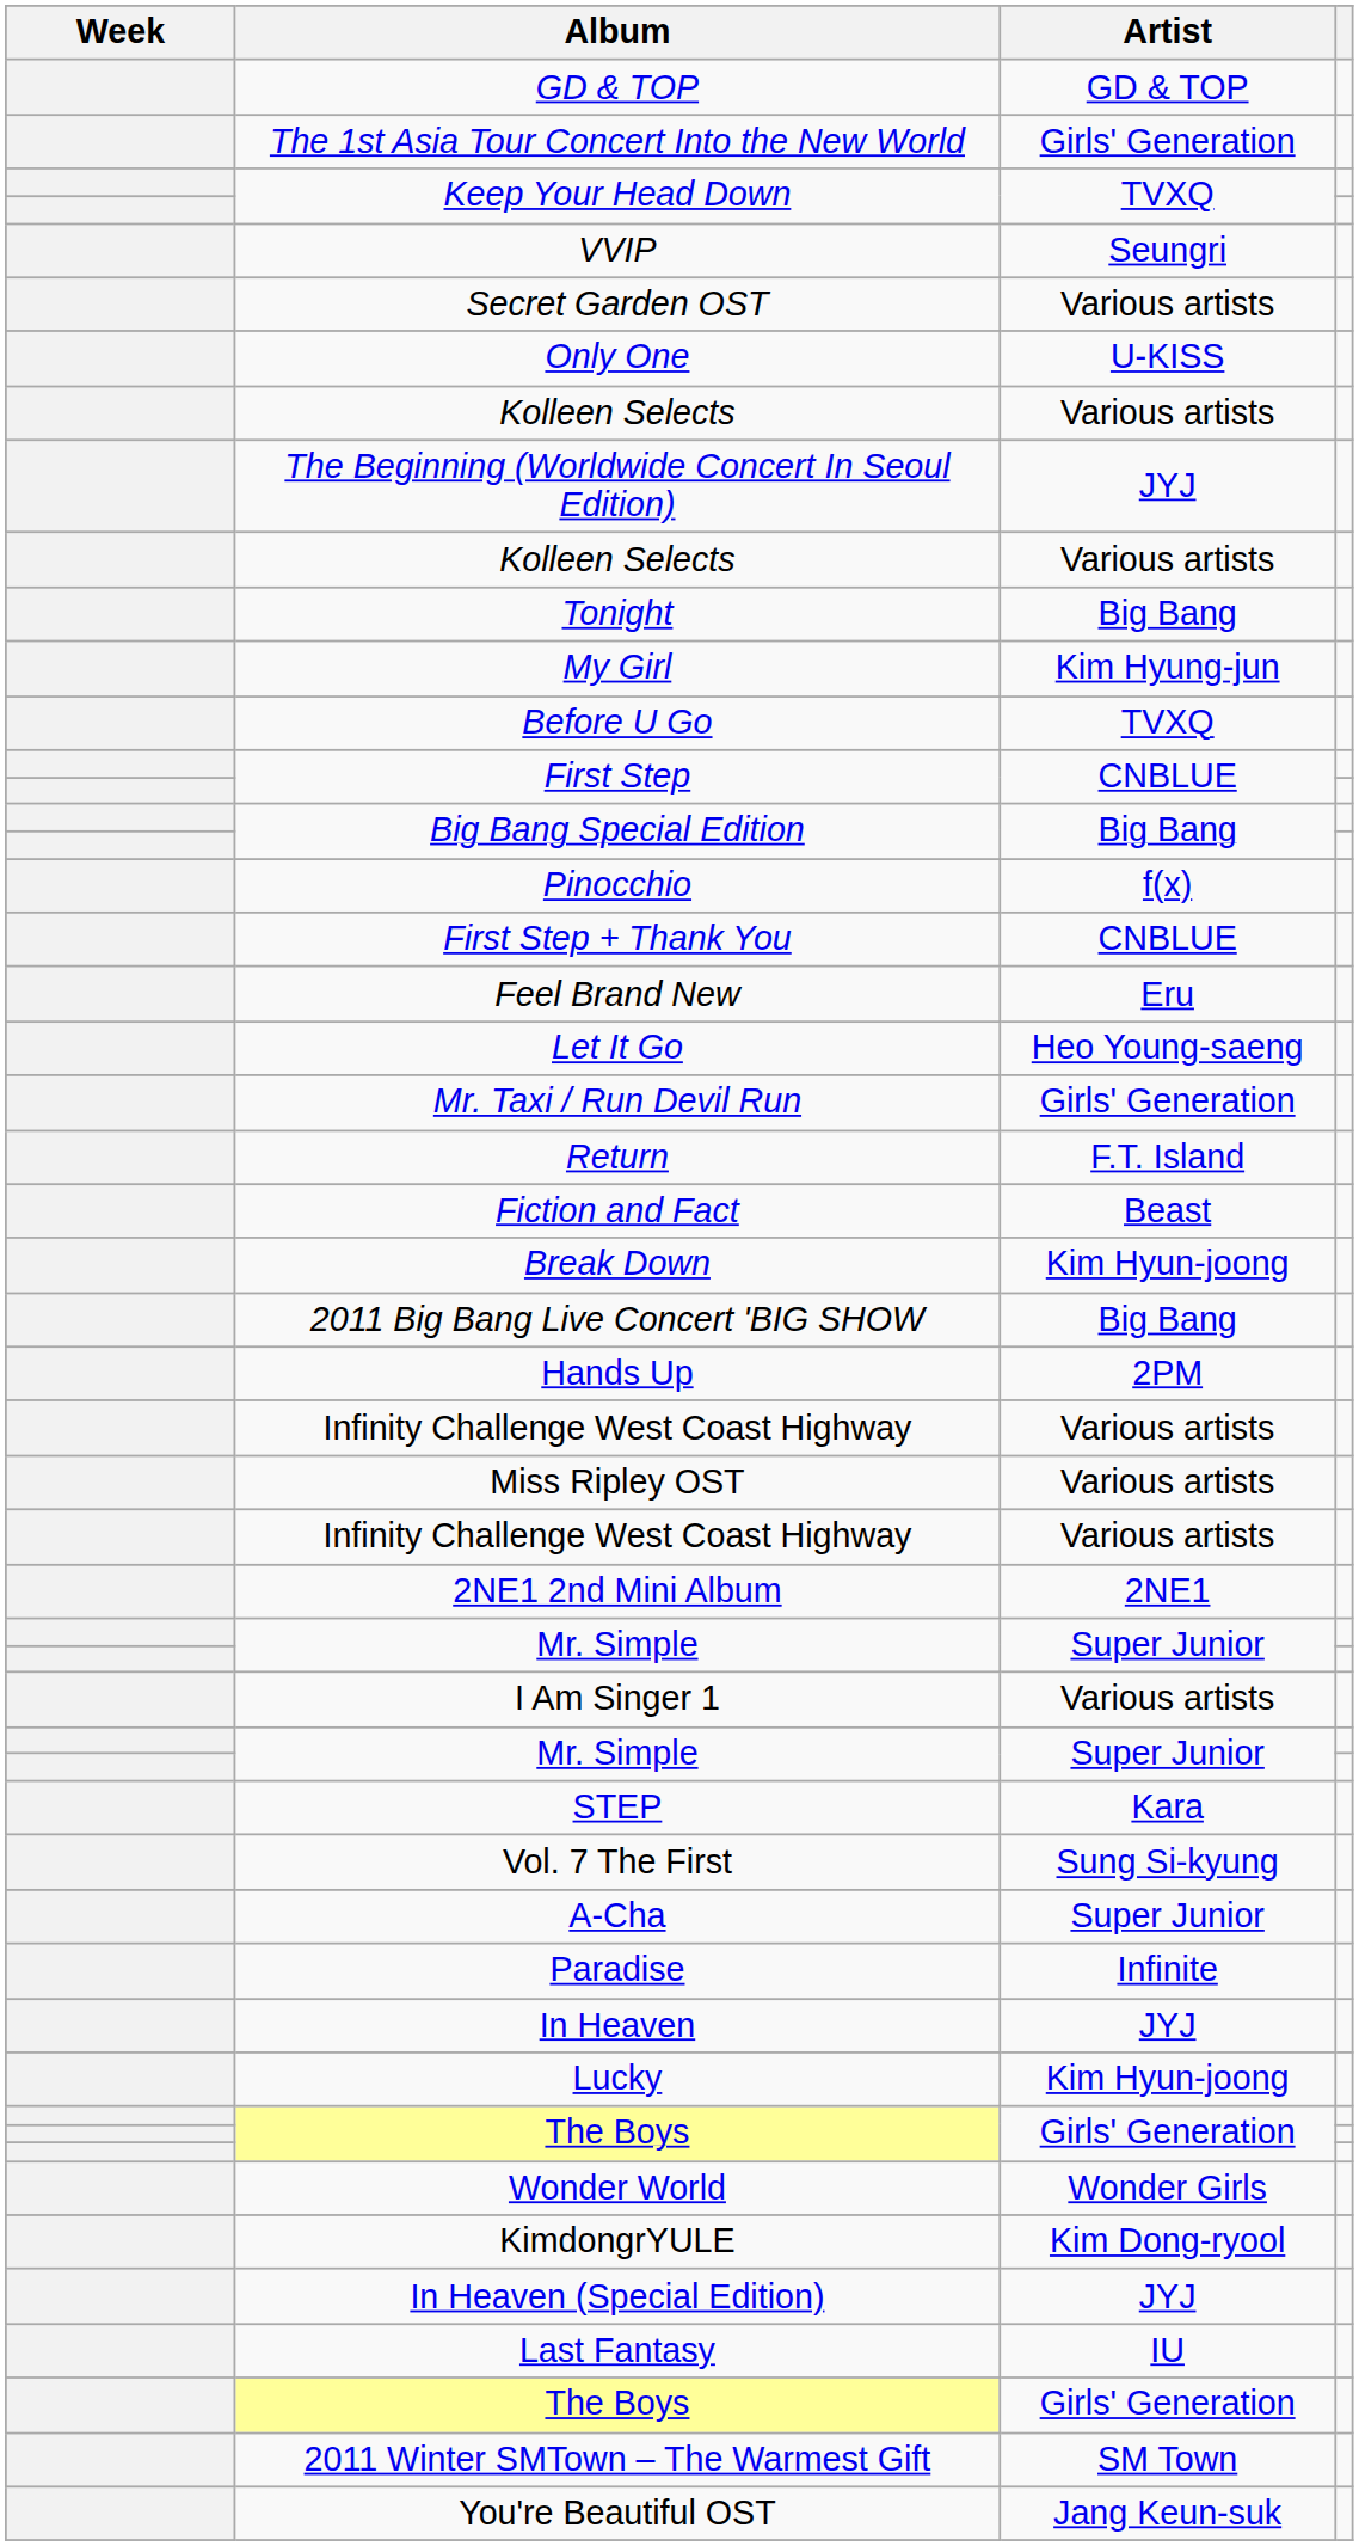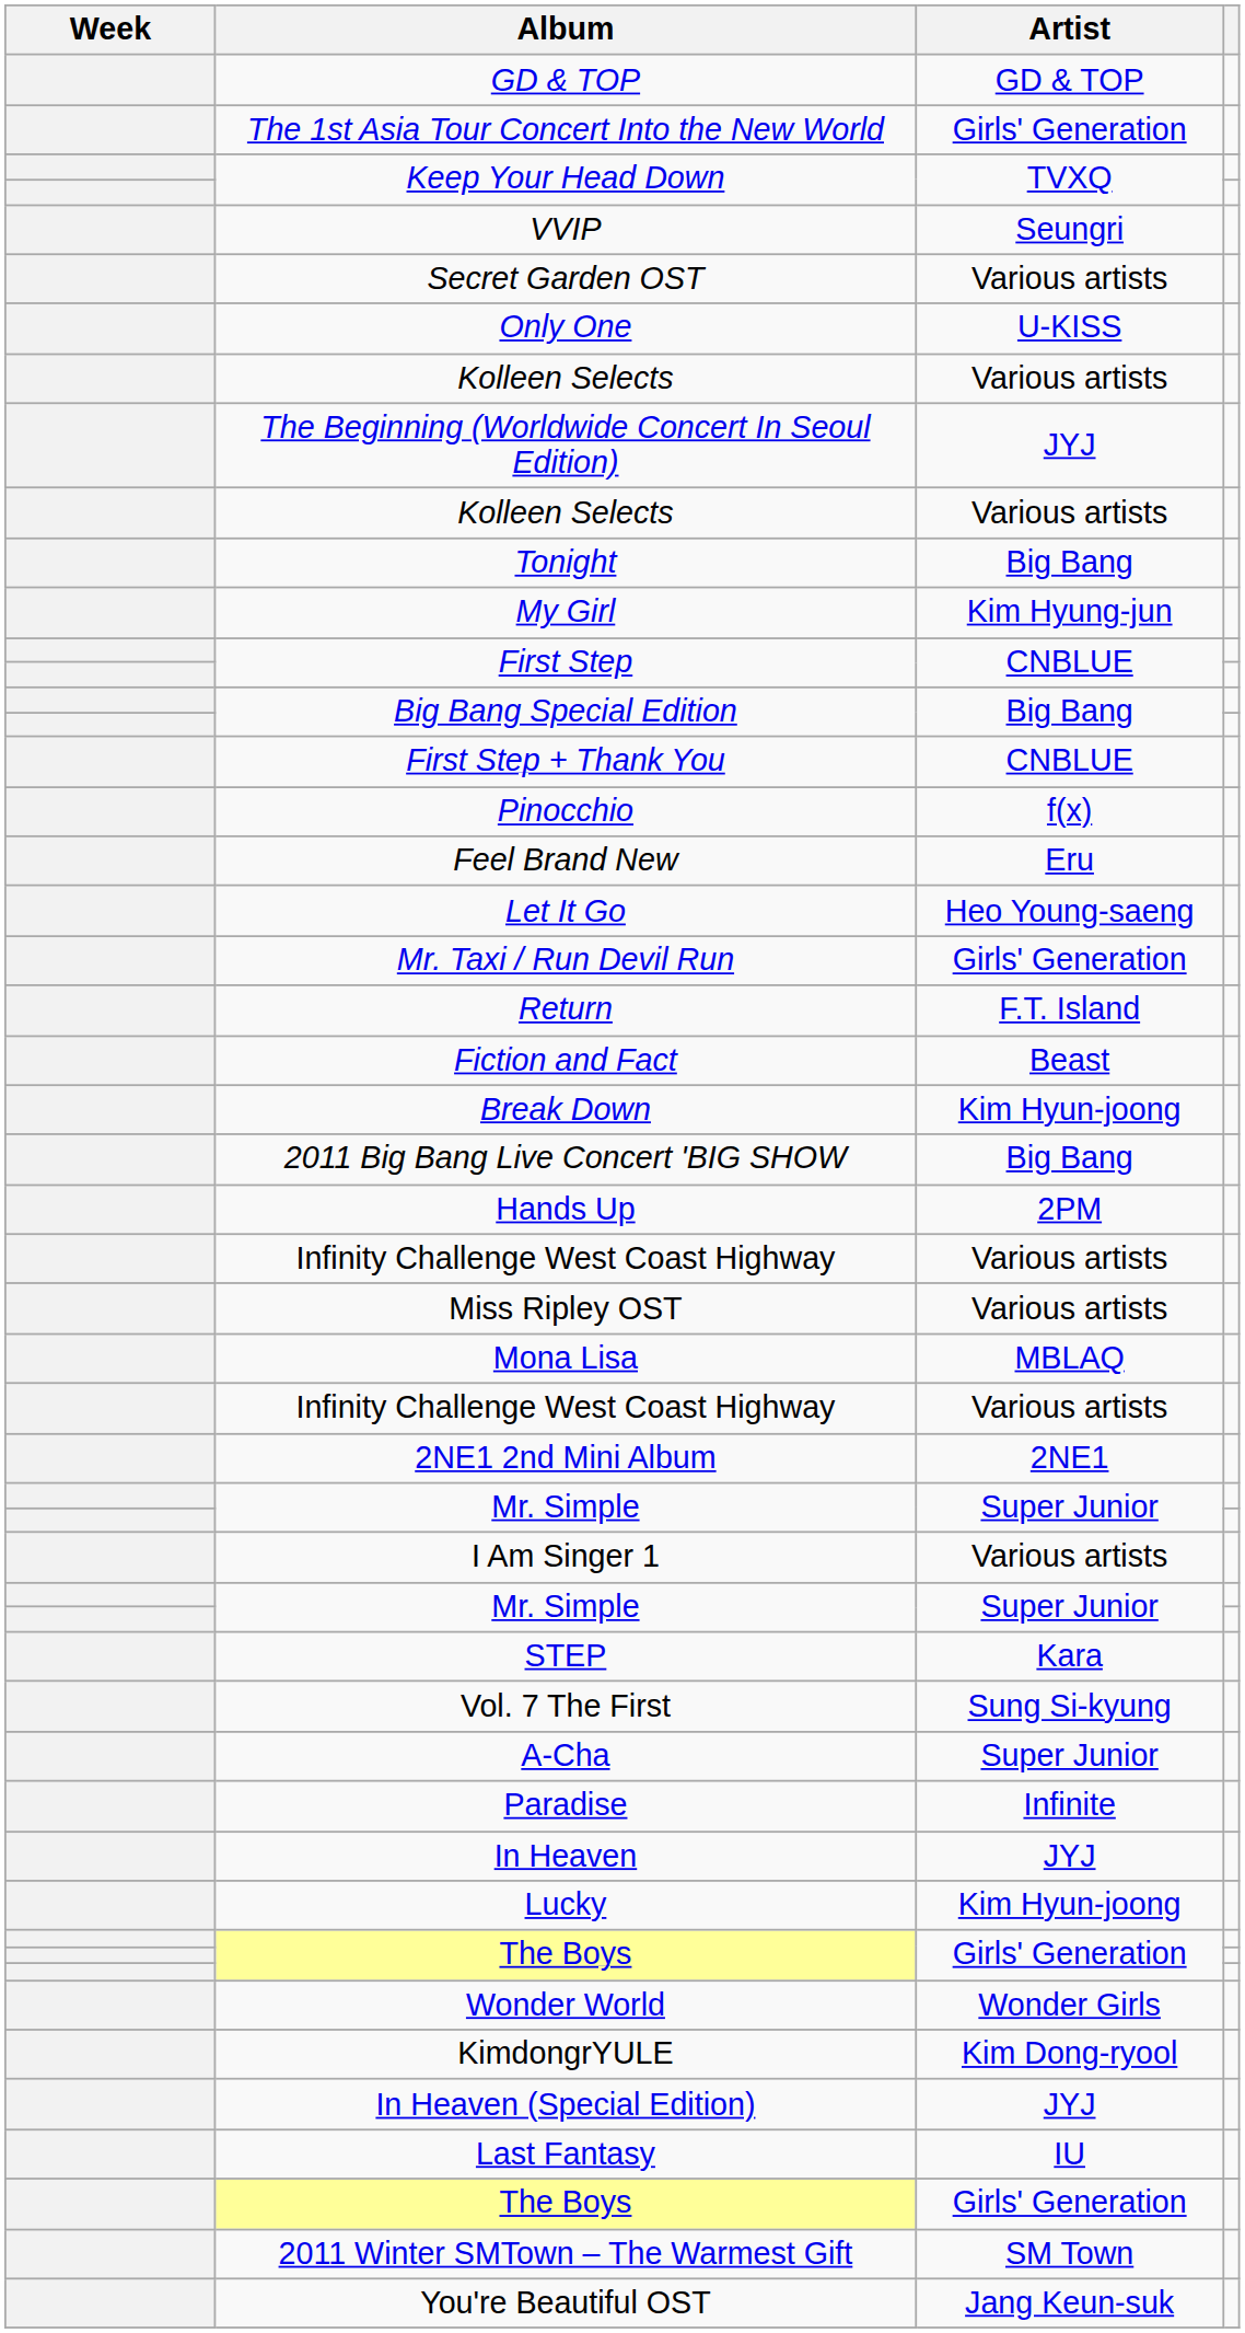- row: Before U Go | TVXQ
rows swapped: Pinocchio <-> First Step + Thank You
+ row: Mona Lisa | MBLAQ
